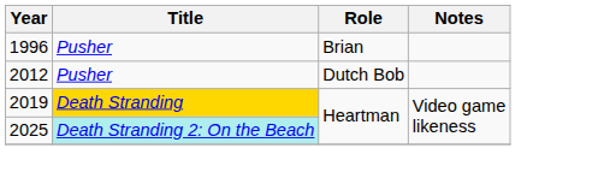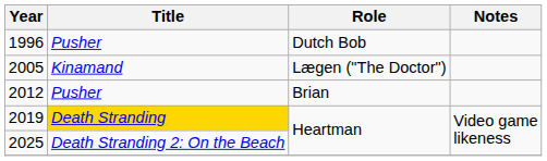1996 | Role: Brian -> Dutch Bob
+ row: 2005 | Kinamand | Lægen ("The Doctor")
2012 | Role: Dutch Bob -> Brian
2025 | Title: paleturquoise background -> no background
